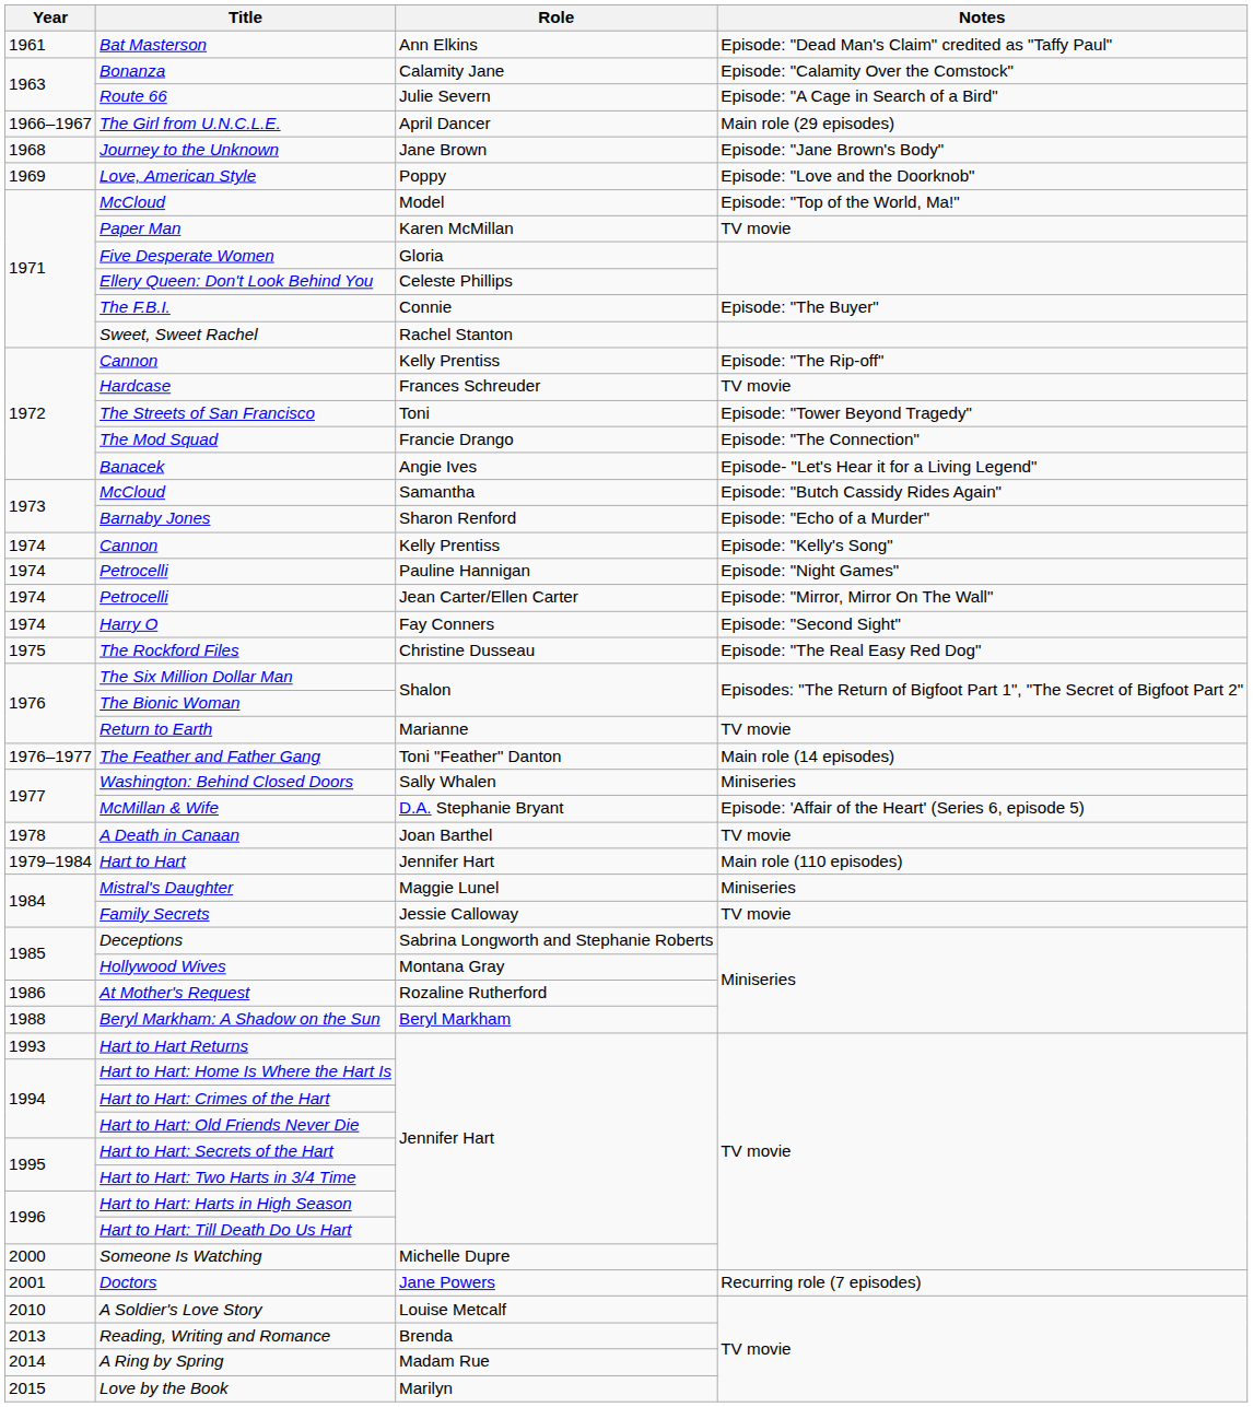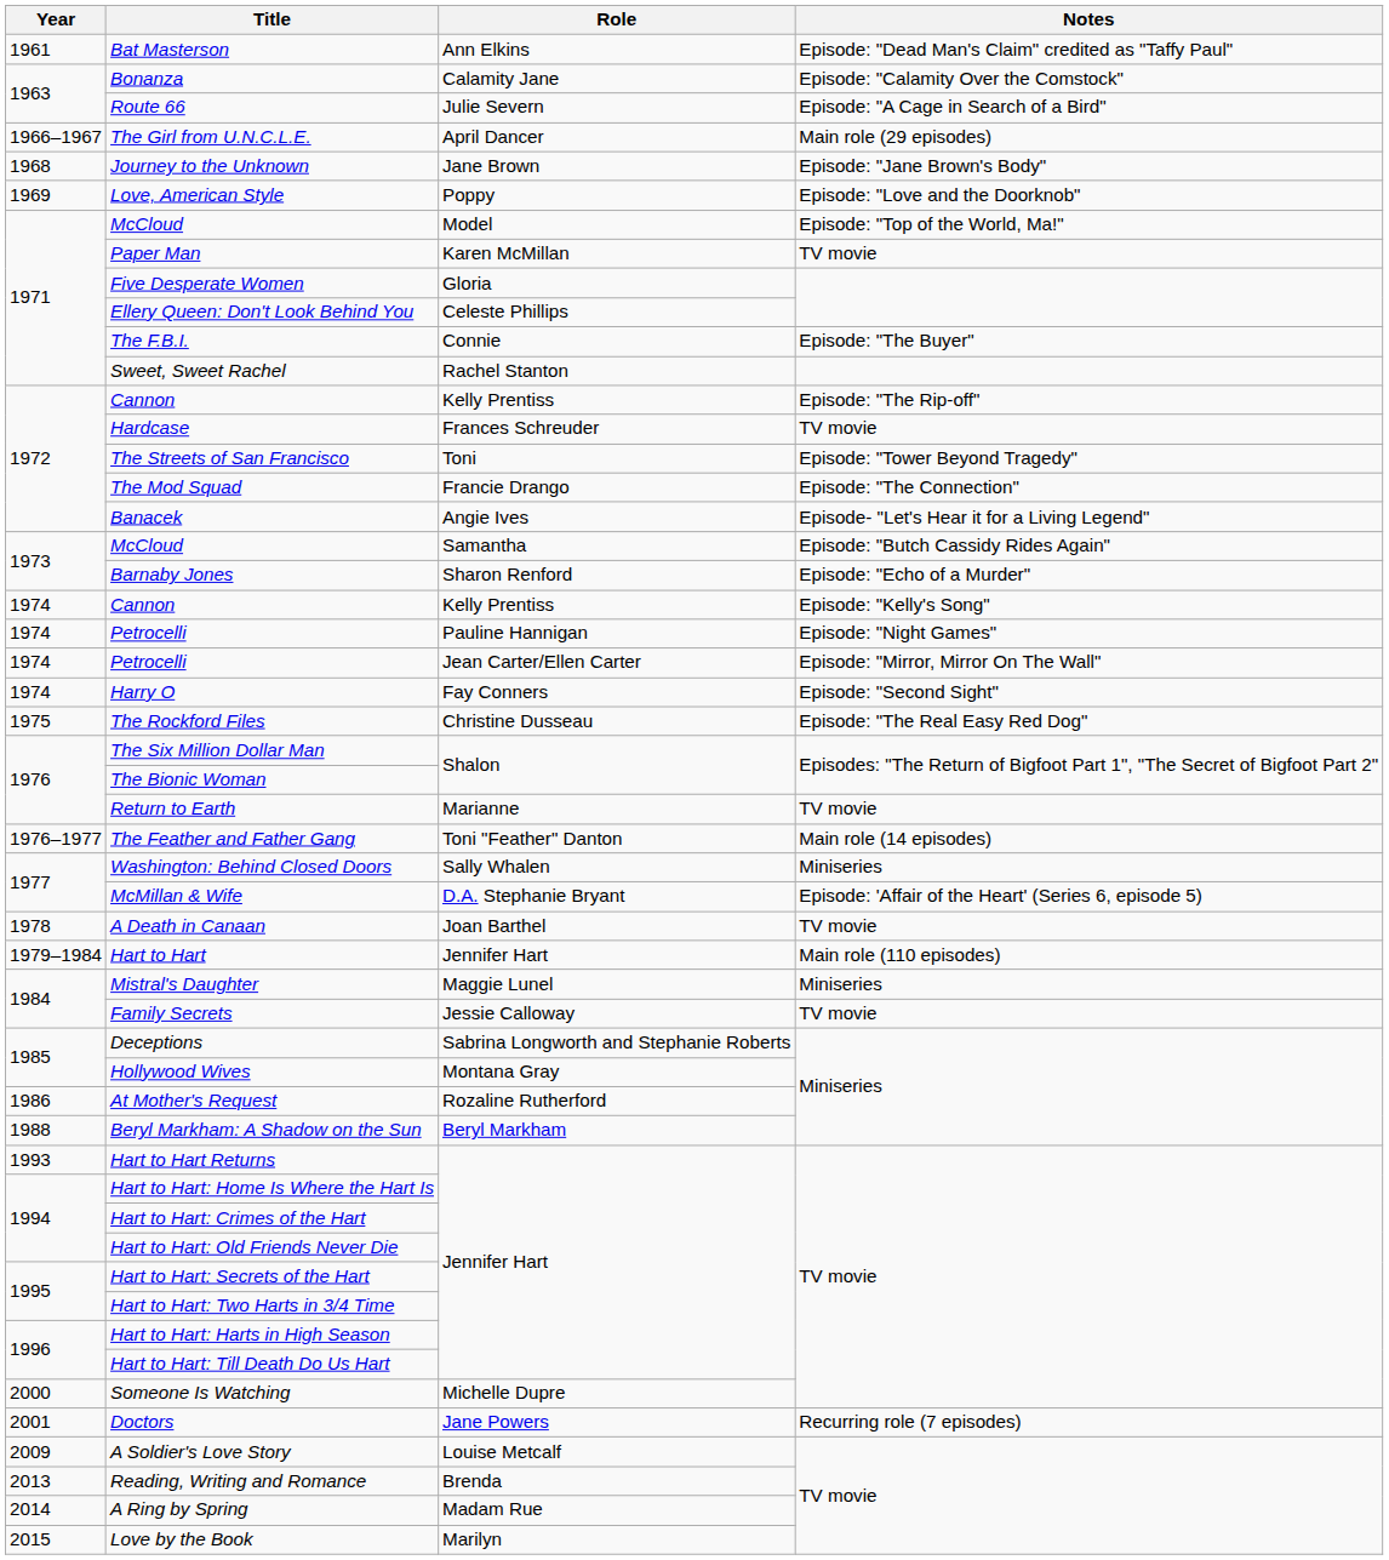A Soldier's Love Story | Year: 2010 -> 2009
